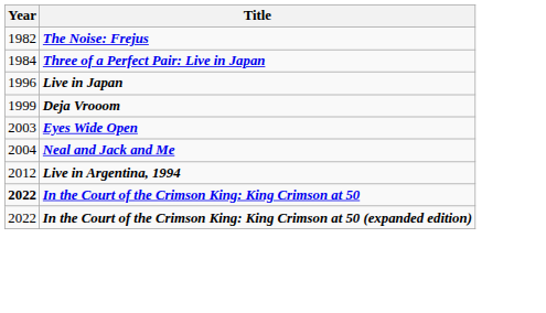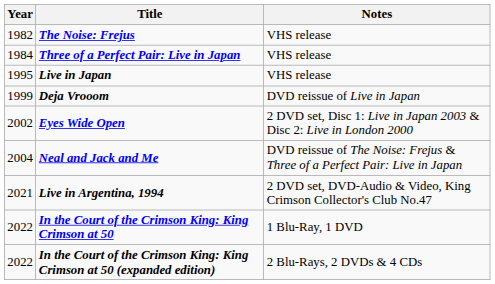+ column: Notes | VHS release | VHS release | VHS release | DVD reissue of Live in Japan | 2 DVD set, Disc 1: Live in Japan 2003 & Disc 2: Live in London 2000 | DVD reissue of The Noise: Frejus & Three of a Perfect Pair: Live in Japan | 2 DVD set, DVD-Audio & Video, King Crimson Collector's Club No.47 | 1 Blu-Ray, 1 DVD | 2 Blu-Rays, 2 DVDs & 4 CDs
Live in Japan | Year: 1996 -> 1995
Eyes Wide Open | Year: 2003 -> 2002
Live in Argentina, 1994 | Year: 2012 -> 2021
In the Court of the Crimson King: King Crimson at 50 | Year: bold -> normal
